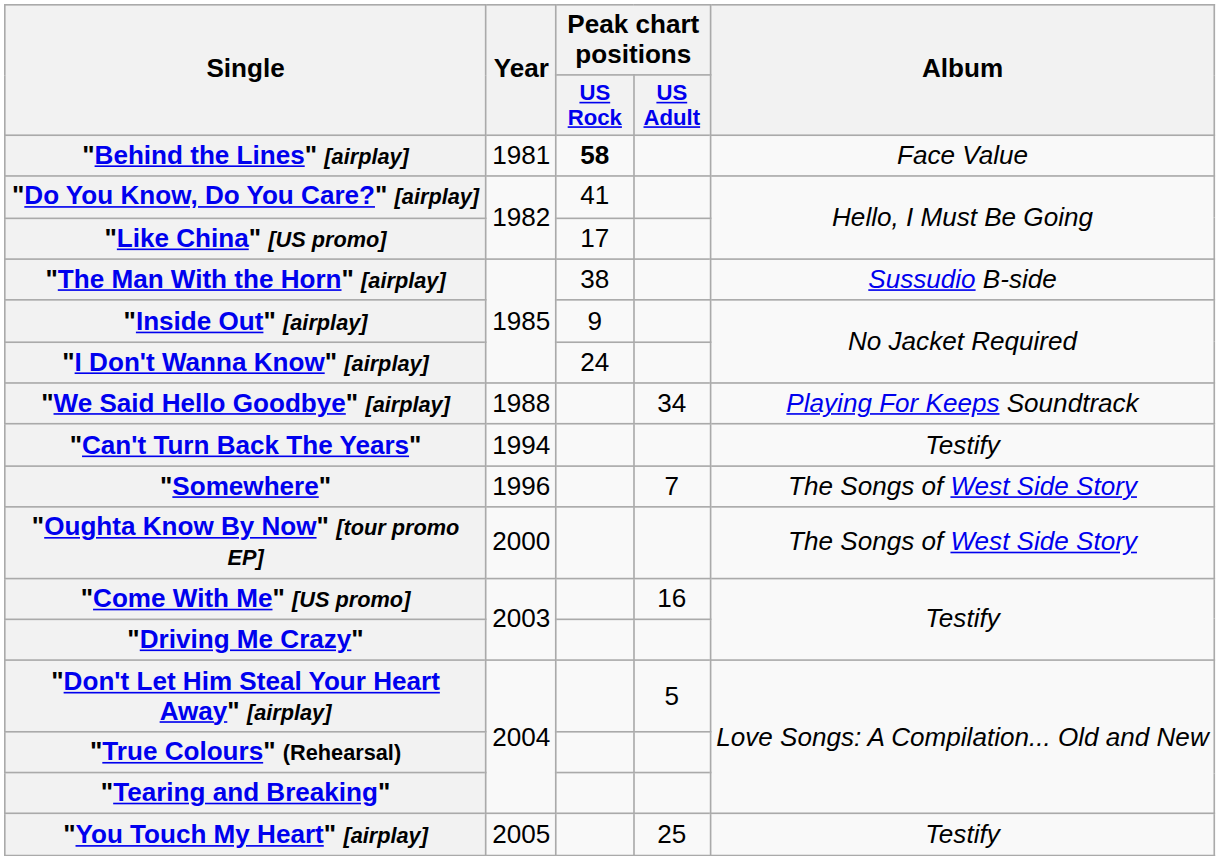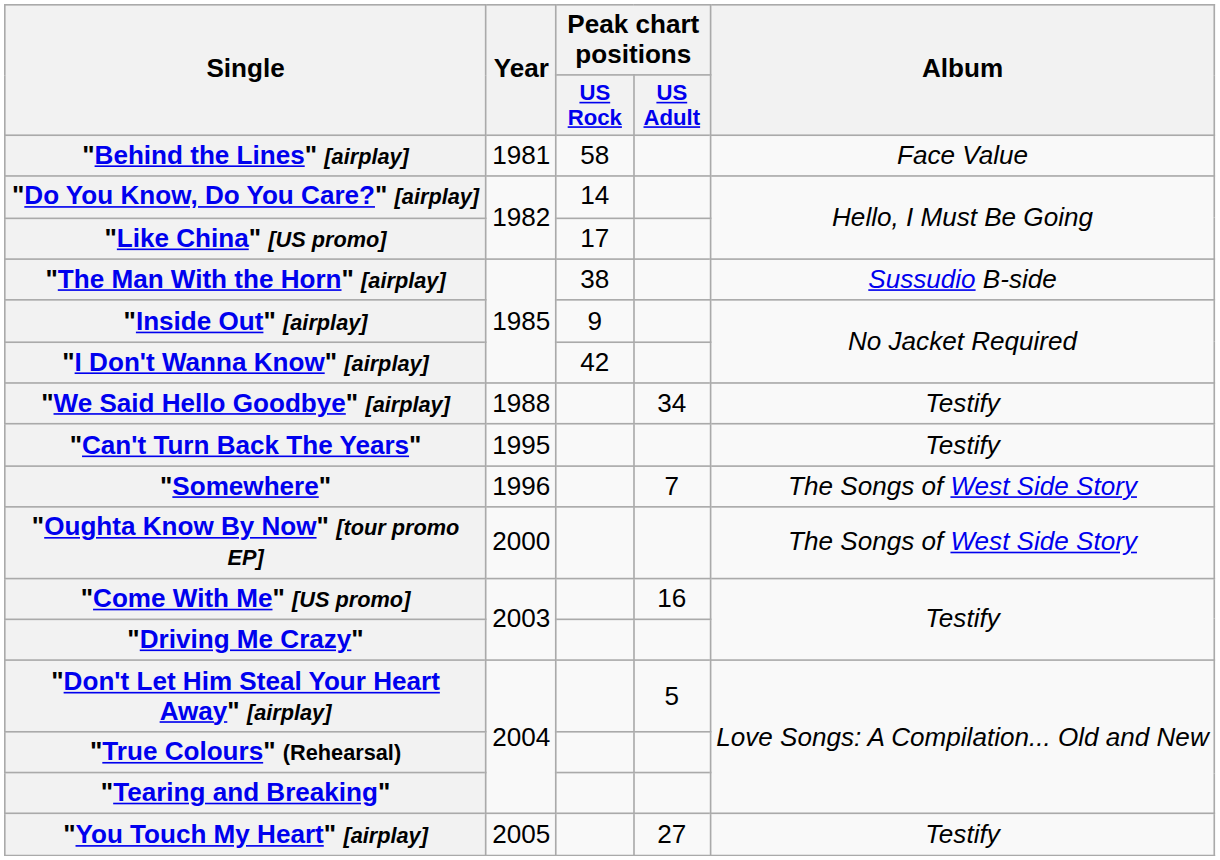"Behind the Lines" [airplay] | Peak chart positions / US Rock: bold -> normal
"Do You Know, Do You Care?" [airplay] | Peak chart positions / US Rock: 41 -> 14
"I Don't Wanna Know" [airplay] | Peak chart positions / US Rock: 24 -> 42
"We Said Hello Goodbye" [airplay] | Album: Playing For Keeps Soundtrack -> Testify
"Can't Turn Back The Years" | Year: 1994 -> 1995
"You Touch My Heart" [airplay] | Peak chart positions / US Adult: 25 -> 27
